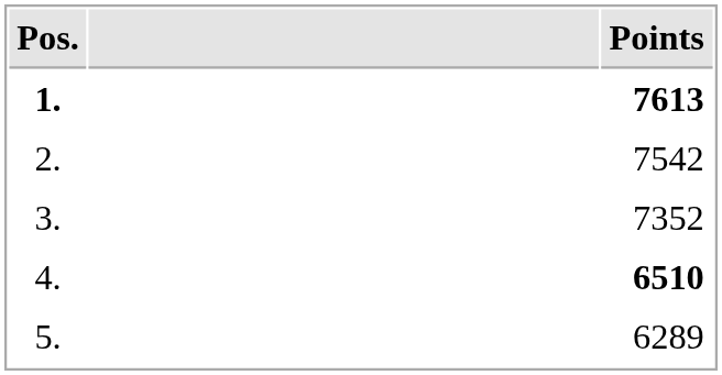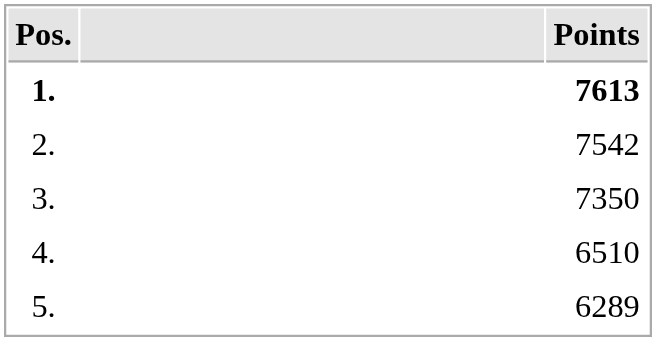3. | Points: 7352 -> 7350
4. | Points: bold -> normal
